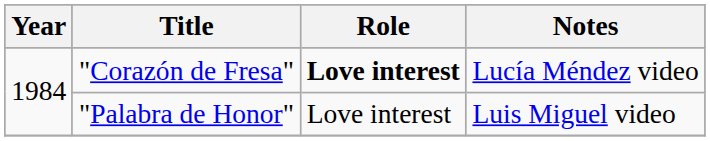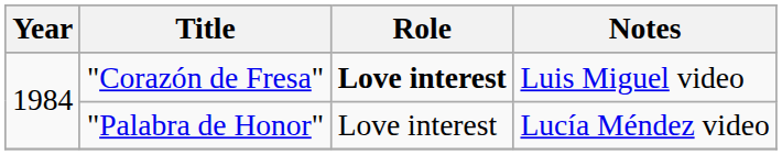"Corazón de Fresa" | Notes: Lucía Méndez video -> Luis Miguel video
"Palabra de Honor" | Notes: Luis Miguel video -> Lucía Méndez video
